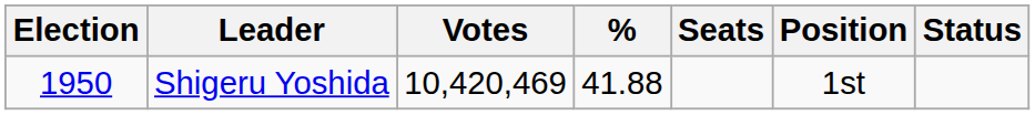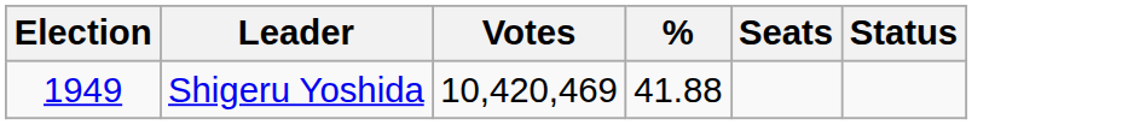- column: Position | 1st
Shigeru Yoshida | Election: 1950 -> 1949
